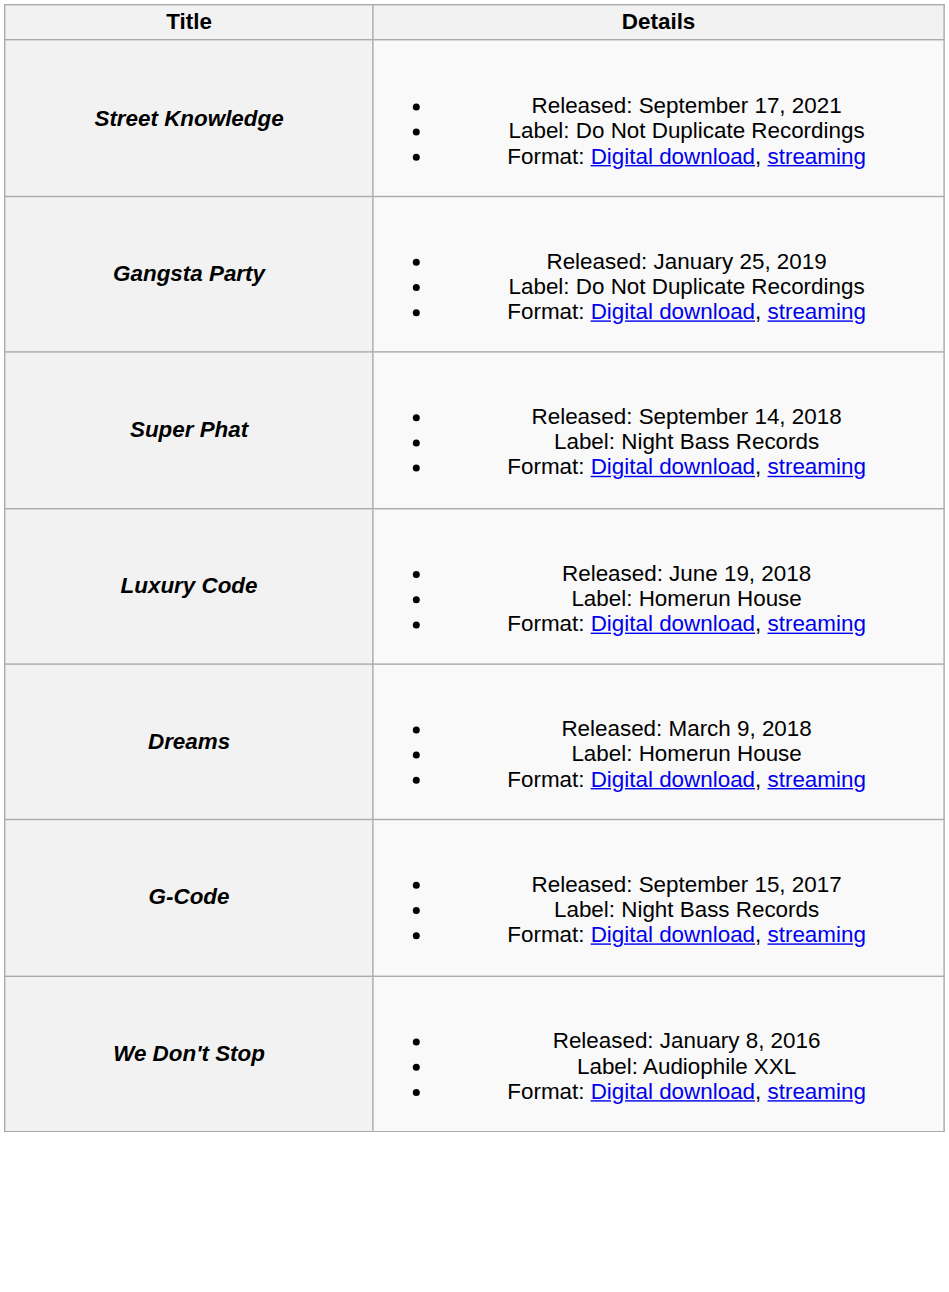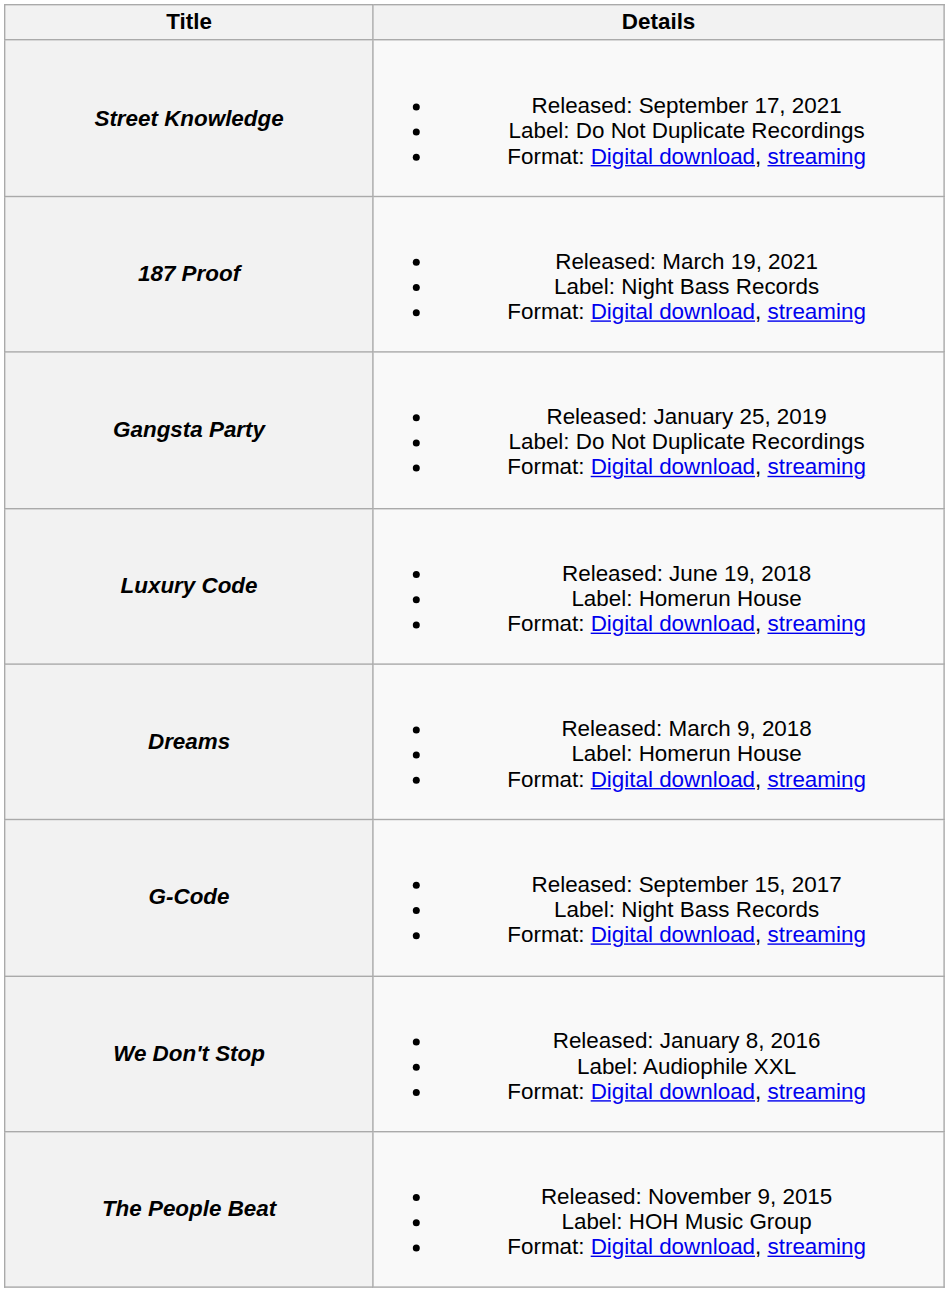+ row: 187 Proof | Released: March 19, 2021 Label: Night Bass Records Format: Digital download, streaming
- row: Super Phat | Released: September 14, 2018 Label: Night Bass Records Format: Digital download, streaming
+ row: The People Beat | Released: November 9, 2015 Label: HOH Music Group Format: Digital download, streaming
